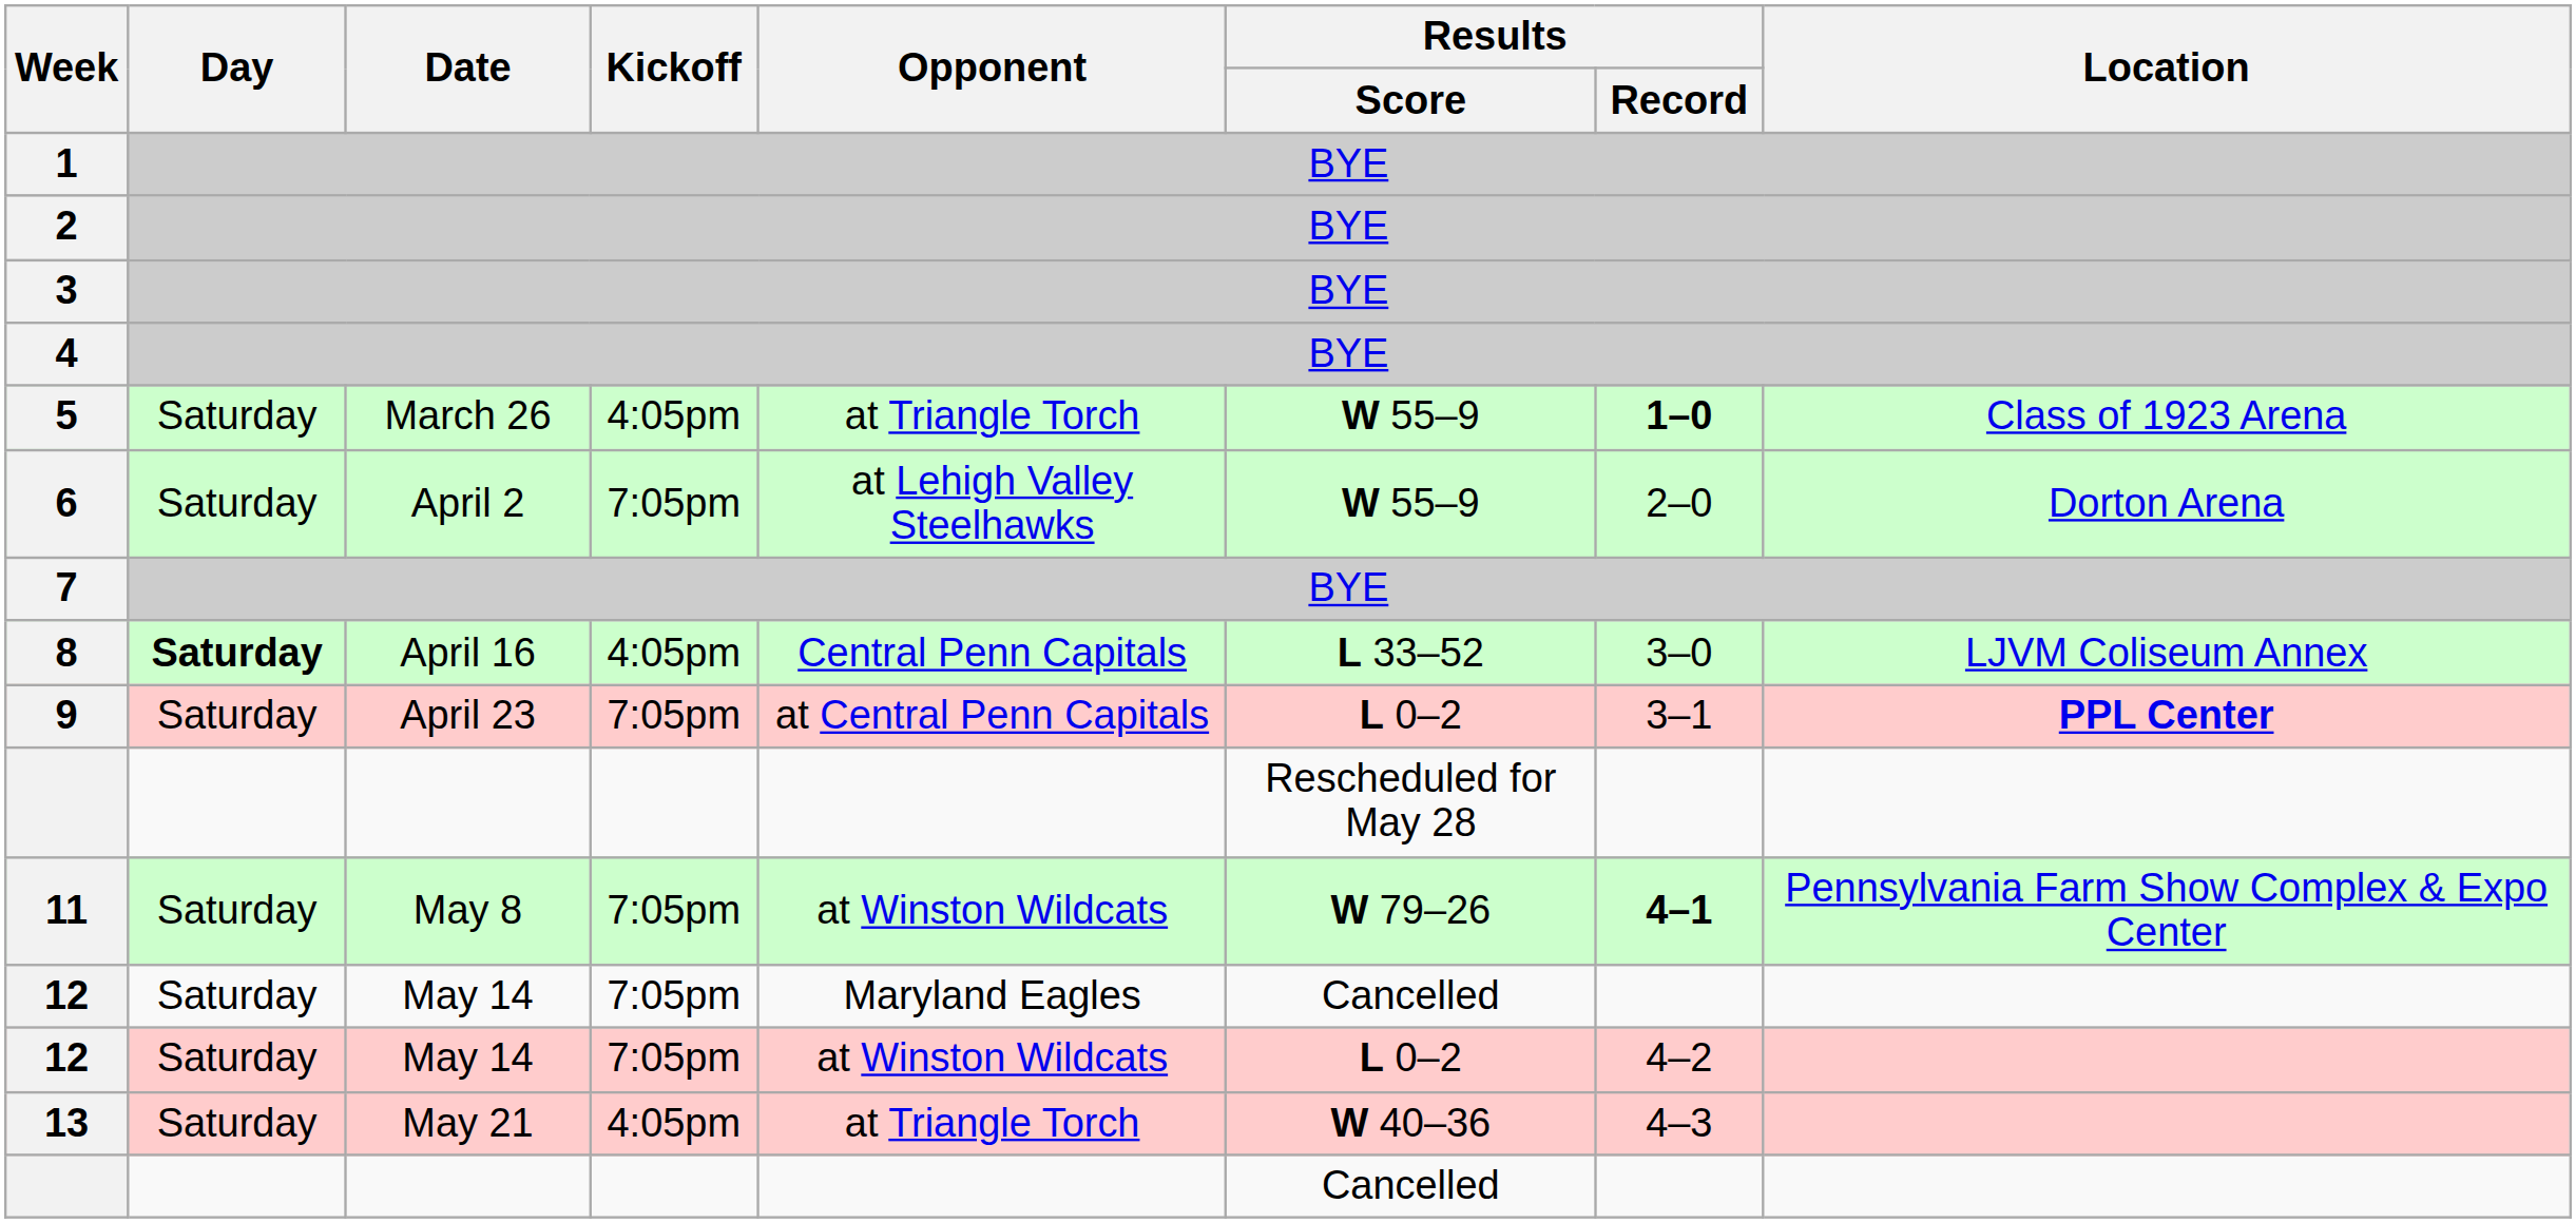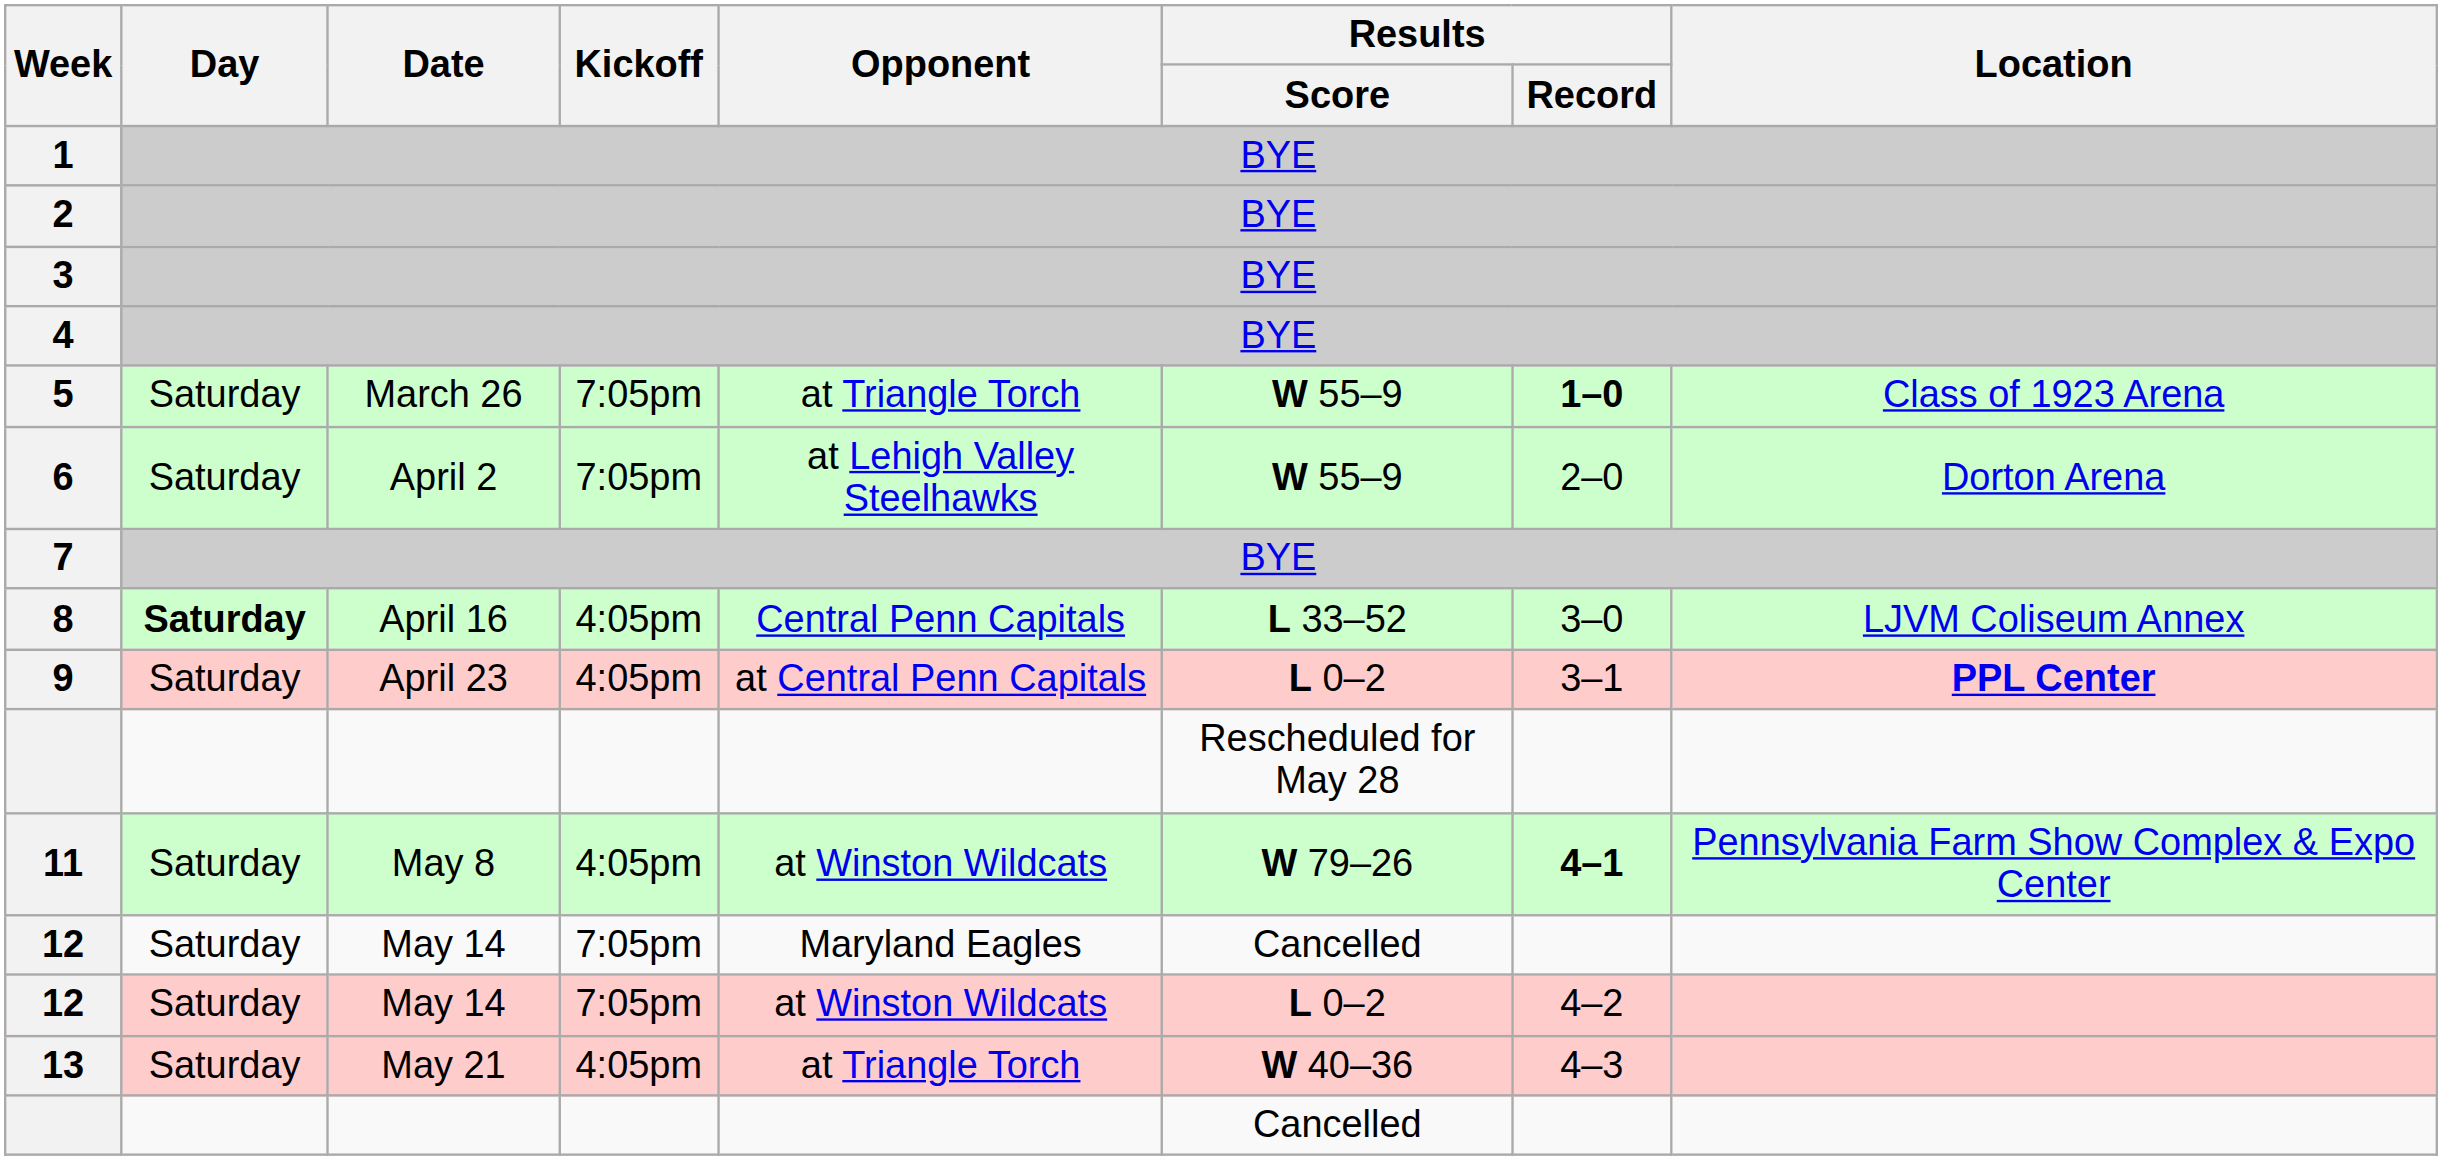5 | Kickoff: 4:05pm -> 7:05pm
9 | Kickoff: 7:05pm -> 4:05pm
11 | Kickoff: 7:05pm -> 4:05pm
